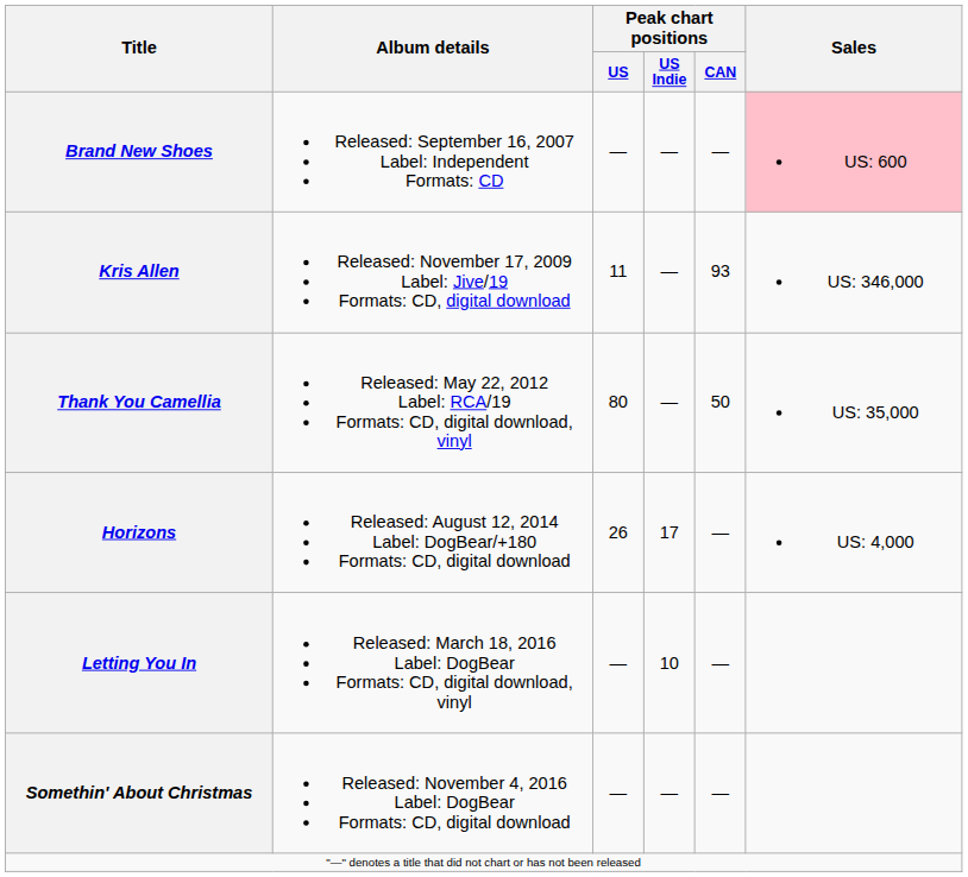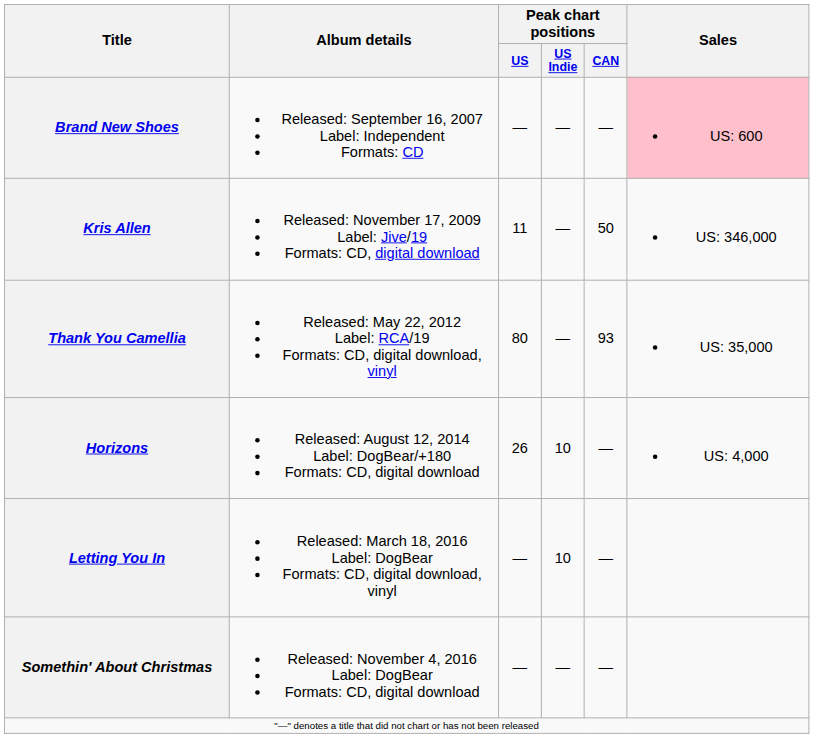Kris Allen | Peak chart positions / CAN: 93 -> 50
Thank You Camellia | Peak chart positions / CAN: 50 -> 93
Horizons | Peak chart positions / US Indie: 17 -> 10
